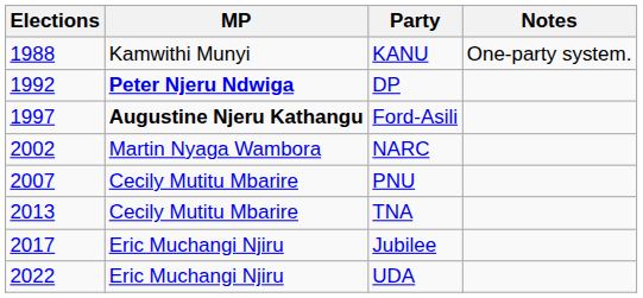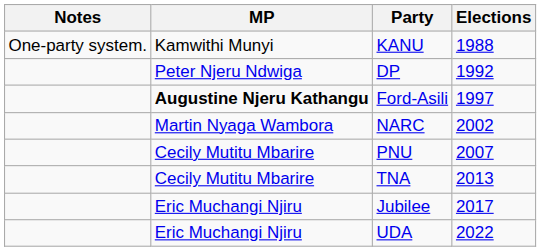columns swapped: Elections <-> Notes
DP | MP: bold -> normal
